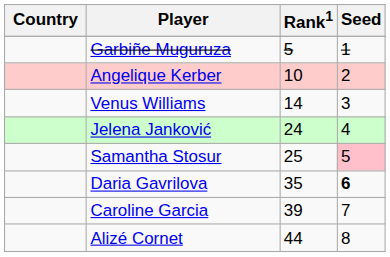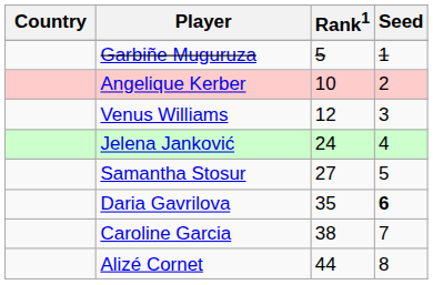Venus Williams | Rank1: 14 -> 12
Samantha Stosur | Rank1: 25 -> 27
Samantha Stosur | Seed: pink background -> no background
Caroline Garcia | Rank1: 39 -> 38
